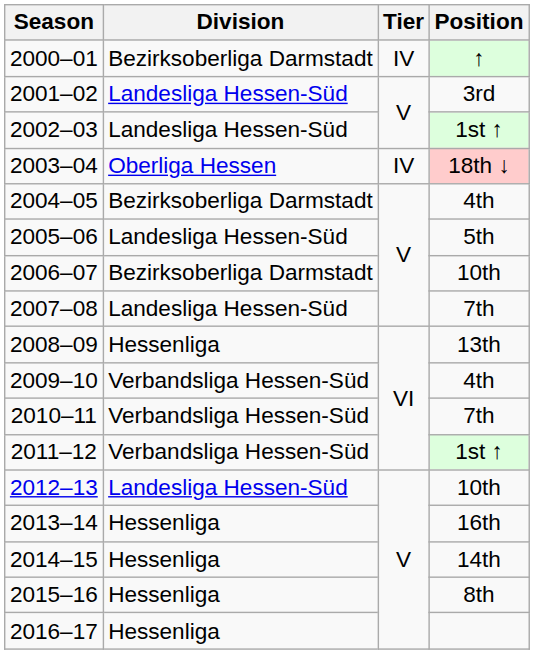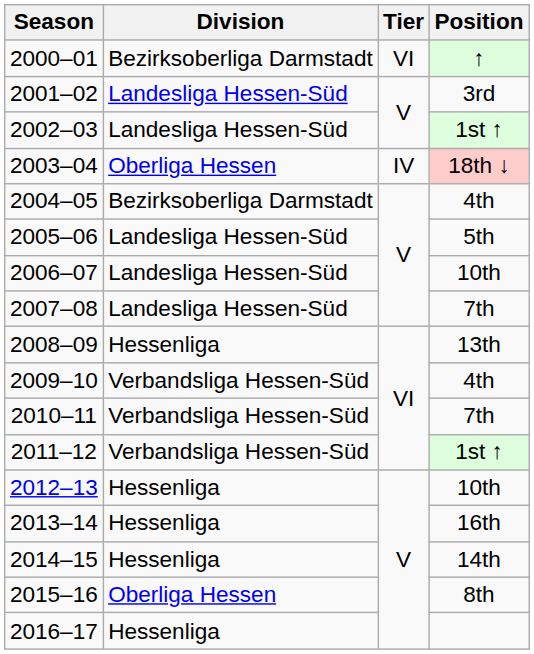2000–01 | Tier: IV -> VI
2006–07 | Division: Bezirksoberliga Darmstadt -> Landesliga Hessen-Süd
2012–13 | Division: Landesliga Hessen-Süd -> Hessenliga
2015–16 | Division: Hessenliga -> Oberliga Hessen
